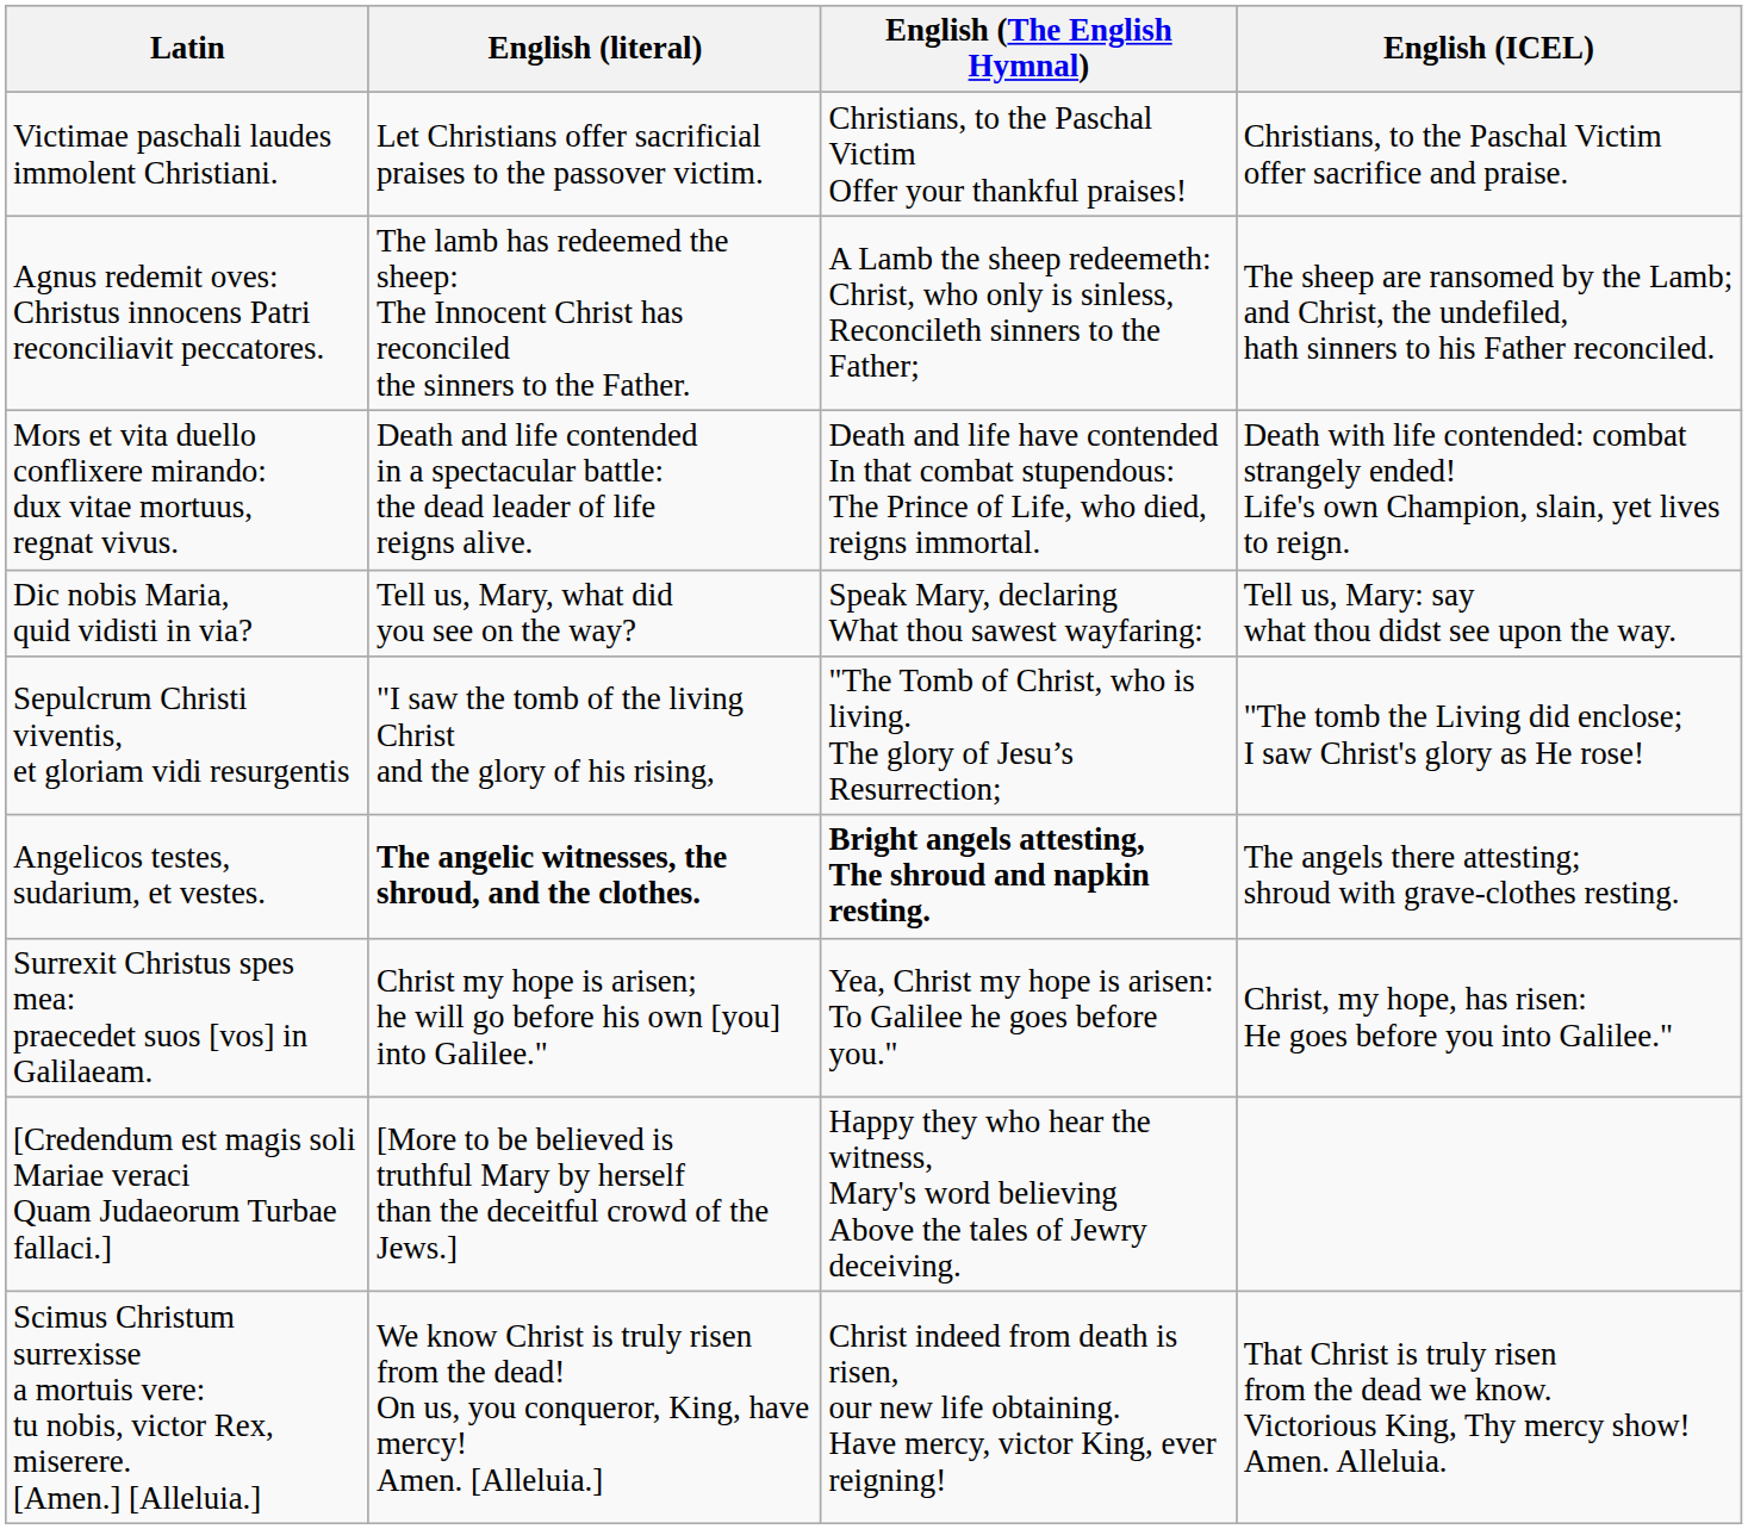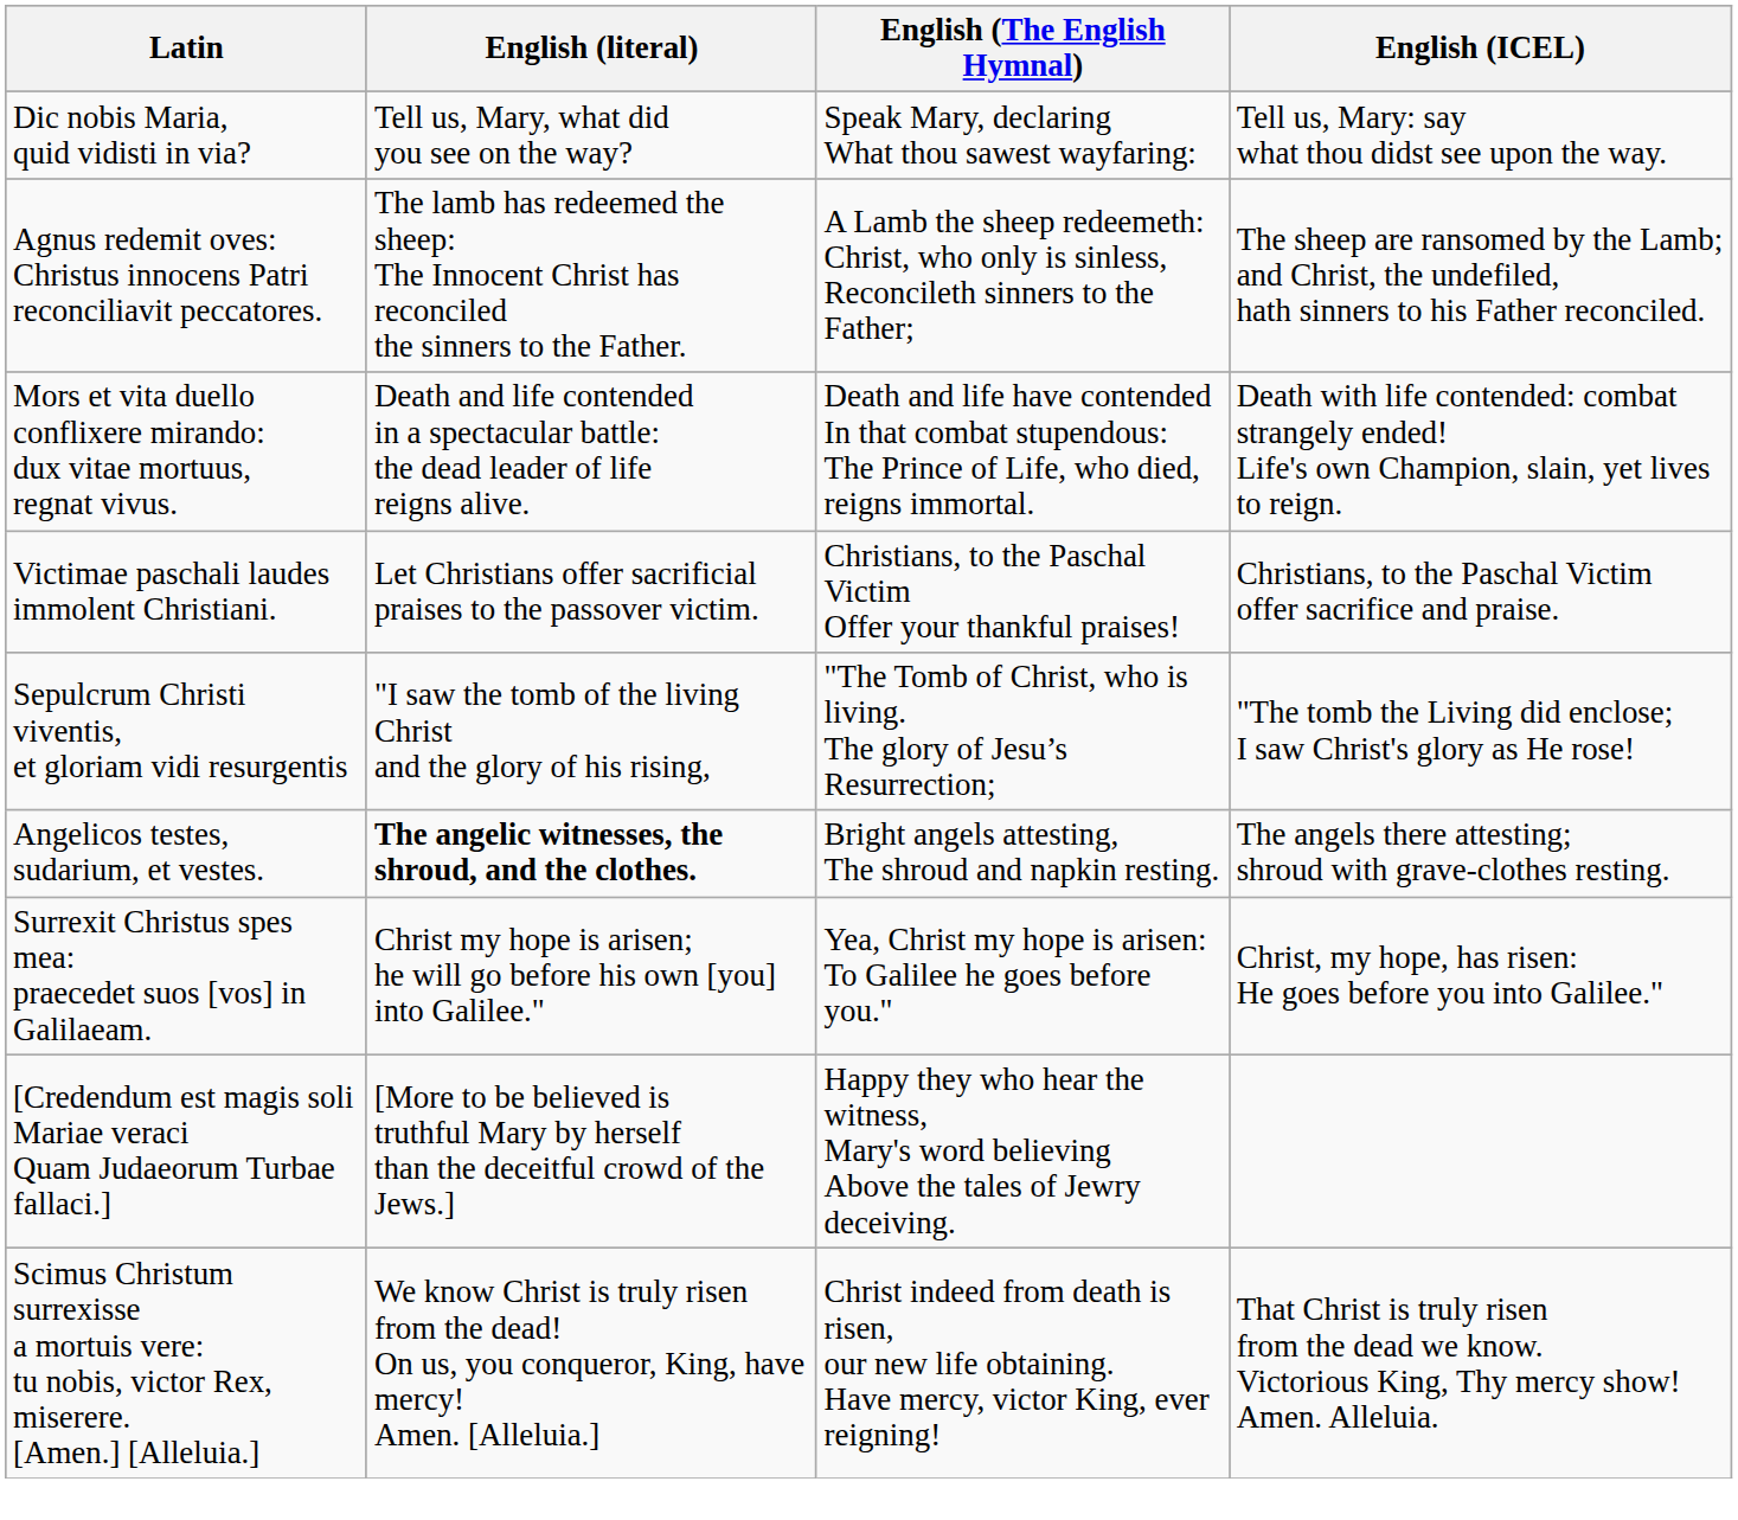rows swapped: Victimae paschali laudes immolent Christiani. <-> Dic nobis Maria, quid vidisti in via?
Angelicos testes, sudarium, et vestes. | English (The English Hymnal): bold -> normal
